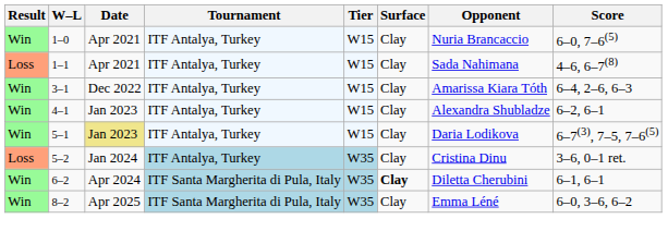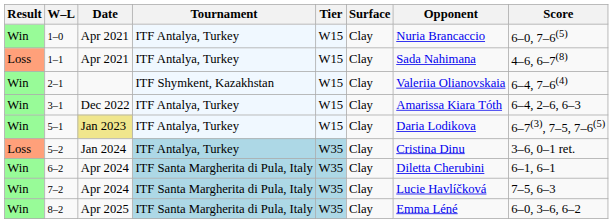+ row: Win | 2–1 | ITF Shymkent, Kazakhstan | W15 | Clay | Valeriia Olianovskaia | 6–4, 7–6(4)
- row: Win | 4–1 | Jan 2023 | ITF Antalya, Turkey | W15 | Clay | Alexandra Shubladze | 6–2, 6–1
6–2 | Surface: bold -> normal
+ row: Win | 7–2 | Apr 2024 | ITF Santa Margherita di Pula, Italy | W35 | Clay | Lucie Havlíčková | 7–5, 6–3
